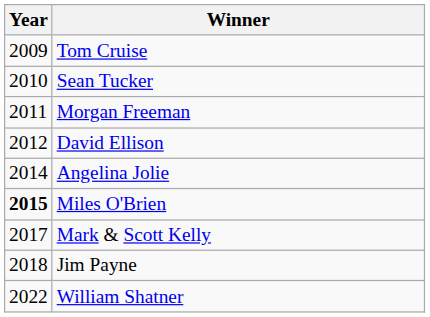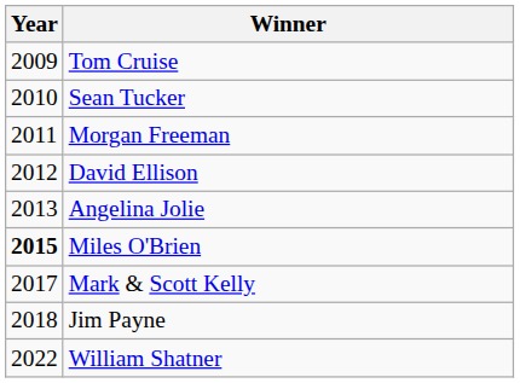Angelina Jolie | Year: 2014 -> 2013
